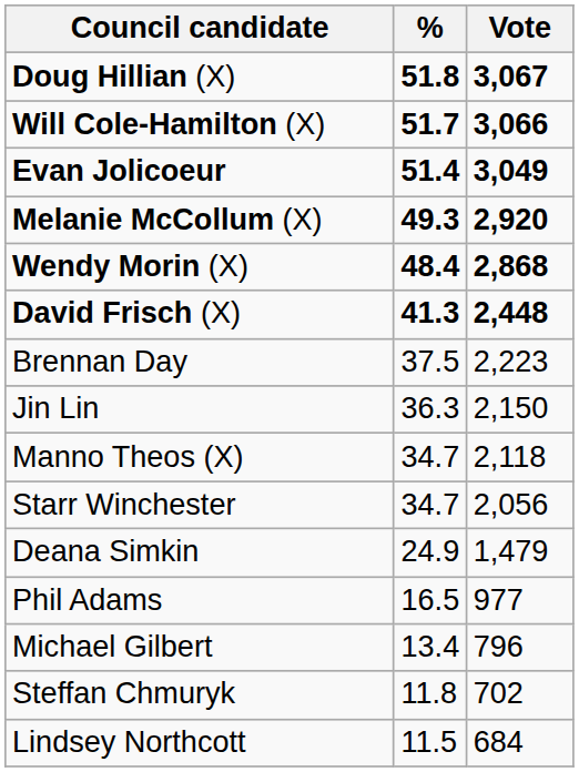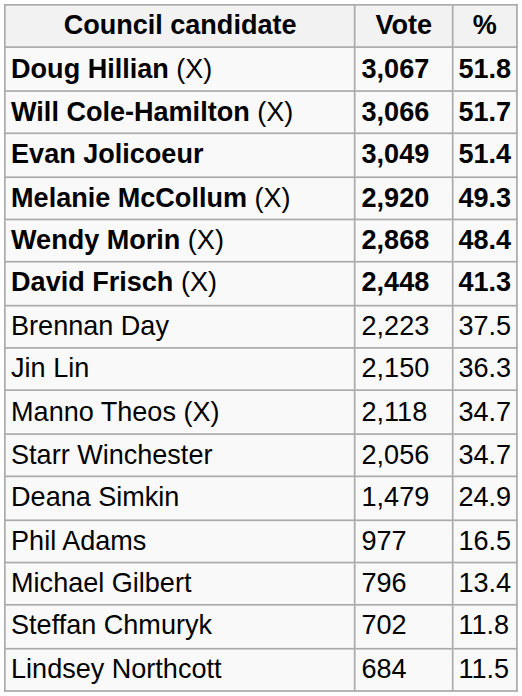columns swapped: Vote <-> %
